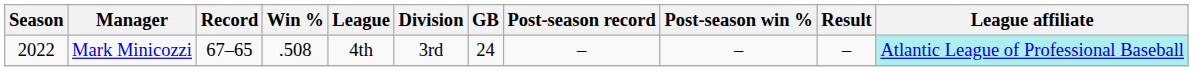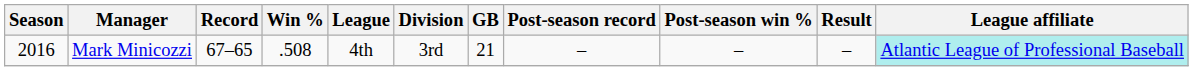Mark Minicozzi | Season: 2022 -> 2016
Mark Minicozzi | GB: 24 -> 21
